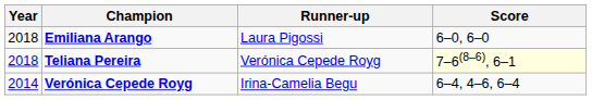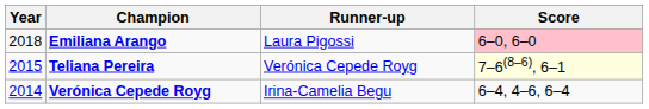Emiliana Arango | Score: no background -> pink background
Teliana Pereira | Year: 2018 -> 2015
